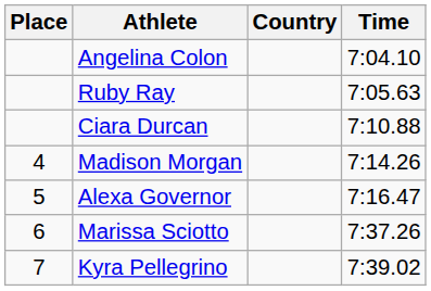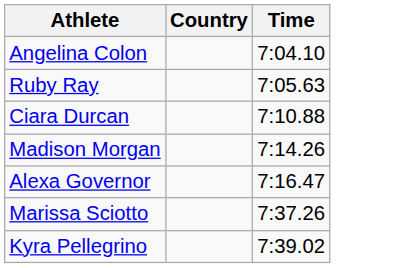- column: Place | 4 | 5 | 6 | 7
